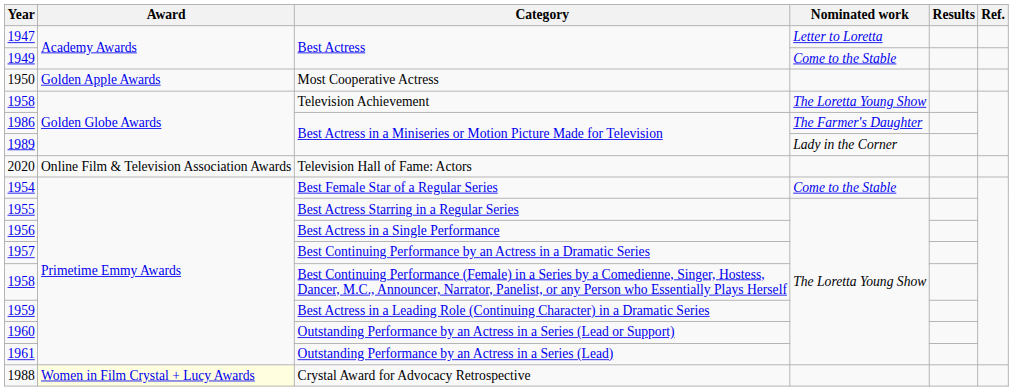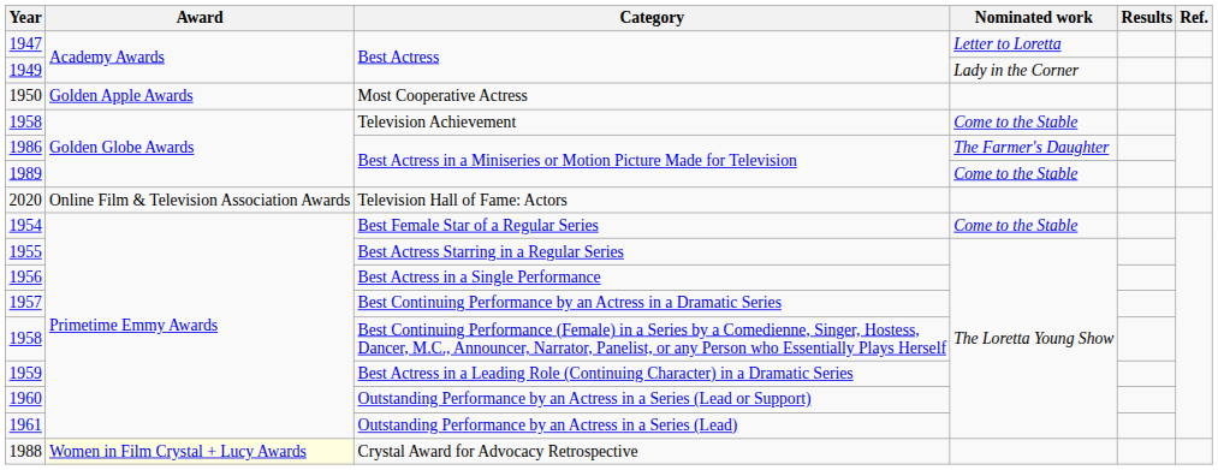1949 | Nominated work: Come to the Stable -> Lady in the Corner
1958 / Television Achievement | Nominated work: The Loretta Young Show -> Come to the Stable
1989 | Nominated work: Lady in the Corner -> Come to the Stable
